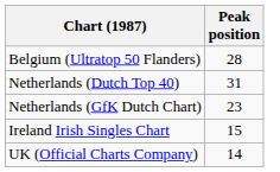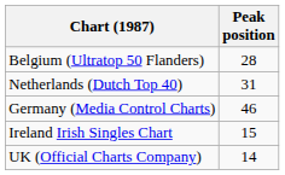- row: Netherlands (GfK Dutch Chart) | 23
+ row: Germany (Media Control Charts) | 46
